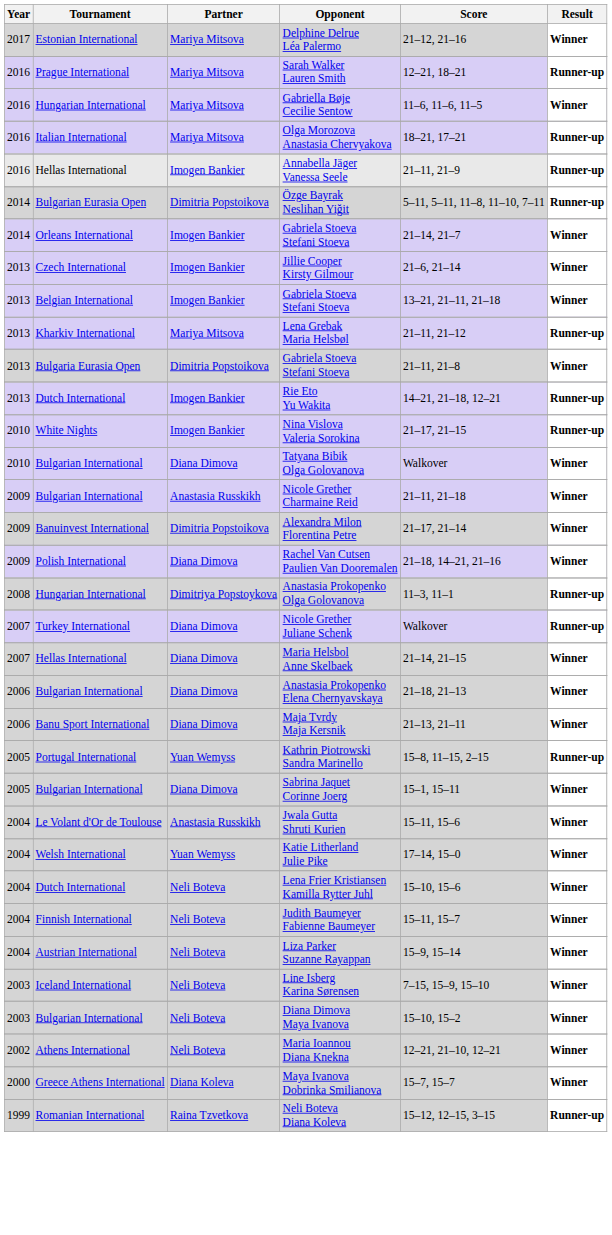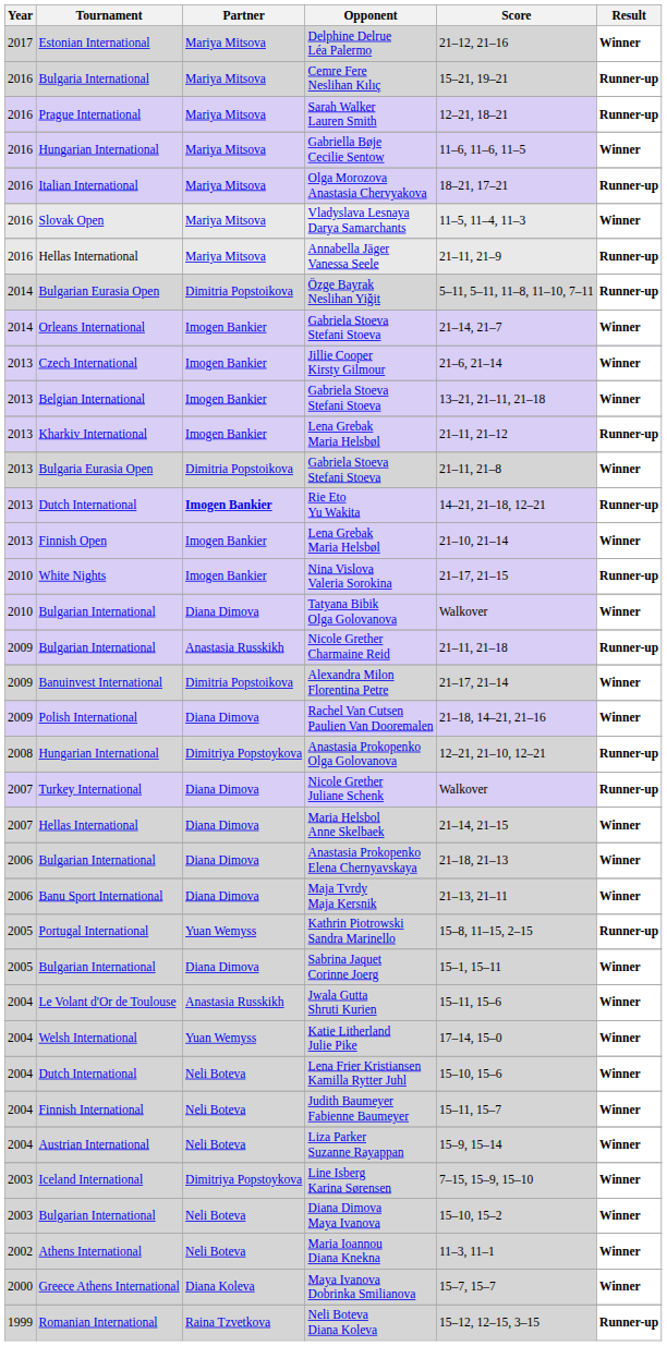+ row: 2016 | Bulgaria International | Mariya Mitsova | Cemre Fere Neslihan Kılıç | 15–21, 19–21 | Runner-up
+ row: 2016 | Slovak Open | Mariya Mitsova | Vladyslava Lesnaya Darya Samarchants | 11–5, 11–4, 11–3 | Winner
Annabella Jäger Vanessa Seele | Partner: Imogen Bankier -> Mariya Mitsova
Kharkiv International / Lena Grebak Maria Helsbøl | Partner: Mariya Mitsova -> Imogen Bankier
Rie Eto Yu Wakita | Partner: normal -> bold
+ row: 2013 | Finnish Open | Imogen Bankier | Lena Grebak Maria Helsbøl | 21–10, 21–14 | Winner
Nicole Grether Charmaine Reid | Result: Winner -> Runner-up
Anastasia Prokopenko Olga Golovanova | Score: 11–3, 11–1 -> 12–21, 21–10, 12–21
Line Isberg Karina Sørensen | Partner: Neli Boteva -> Dimitriya Popstoykova
Maria Ioannou Diana Knekna | Score: 12–21, 21–10, 12–21 -> 11–3, 11–1
